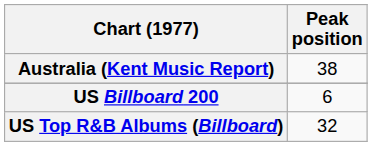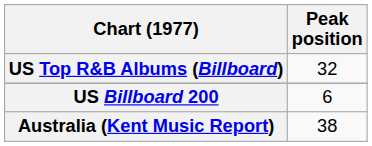rows swapped: Australia (Kent Music Report) <-> US Top R&B Albums (Billboard)
